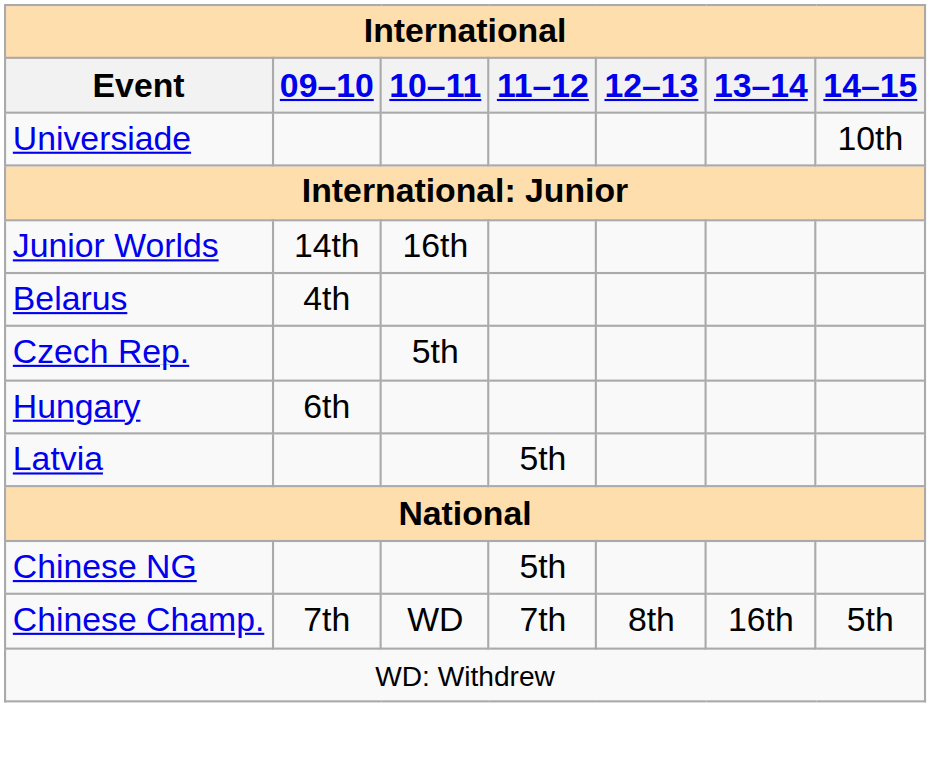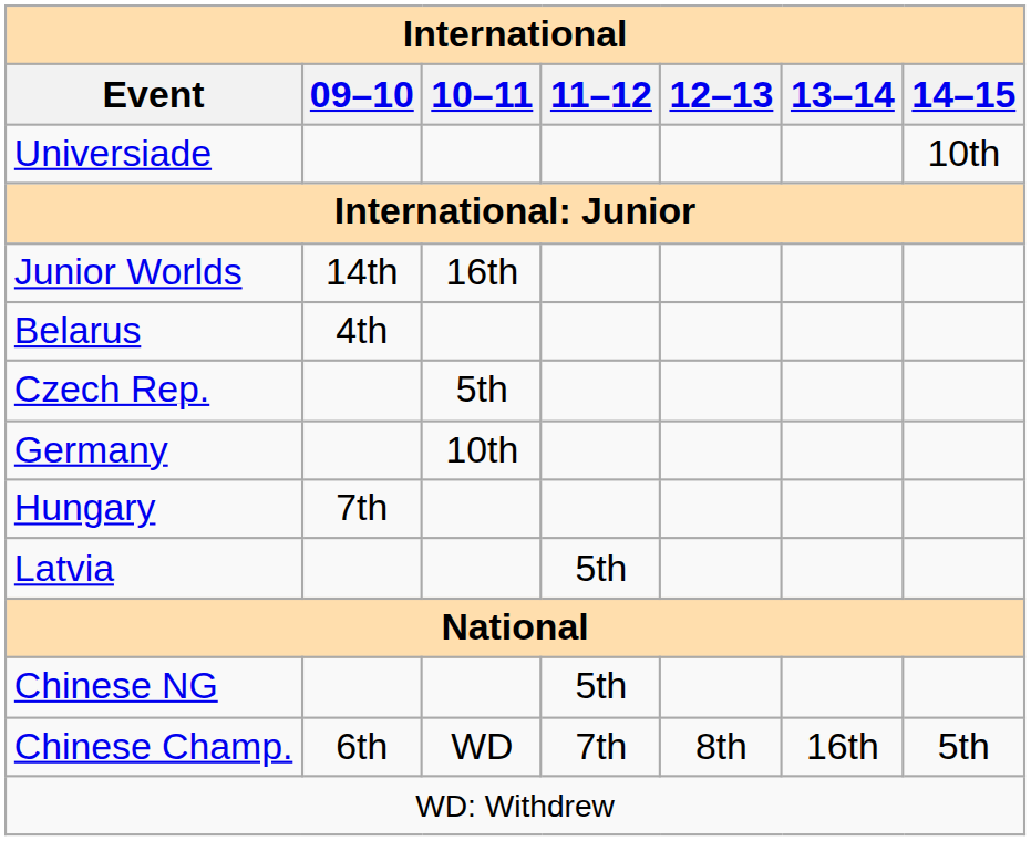+ row: Germany | 10th
Hungary | 09–10: 6th -> 7th
Chinese Champ. | 09–10: 7th -> 6th
